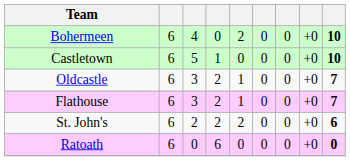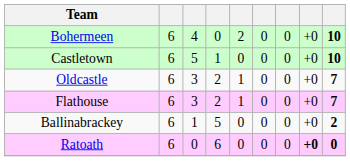- row: St. John's | 6 | 2 | 2 | 2 | 0 | 0 | +0 | 6
+ row: Ballinabrackey | 6 | 1 | 5 | 0 | 0 | 0 | +0 | 2
Ratoath | column 8: normal -> bold
